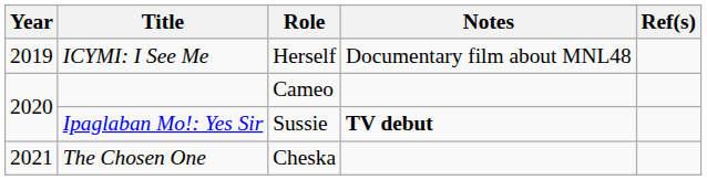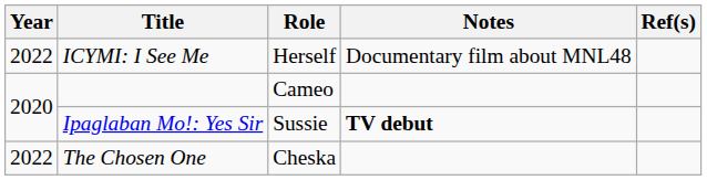ICYMI: I See Me | Year: 2019 -> 2022
The Chosen One | Year: 2021 -> 2022
